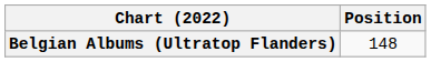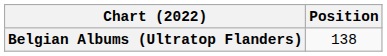Belgian Albums (Ultratop Flanders) | Position: 148 -> 138
